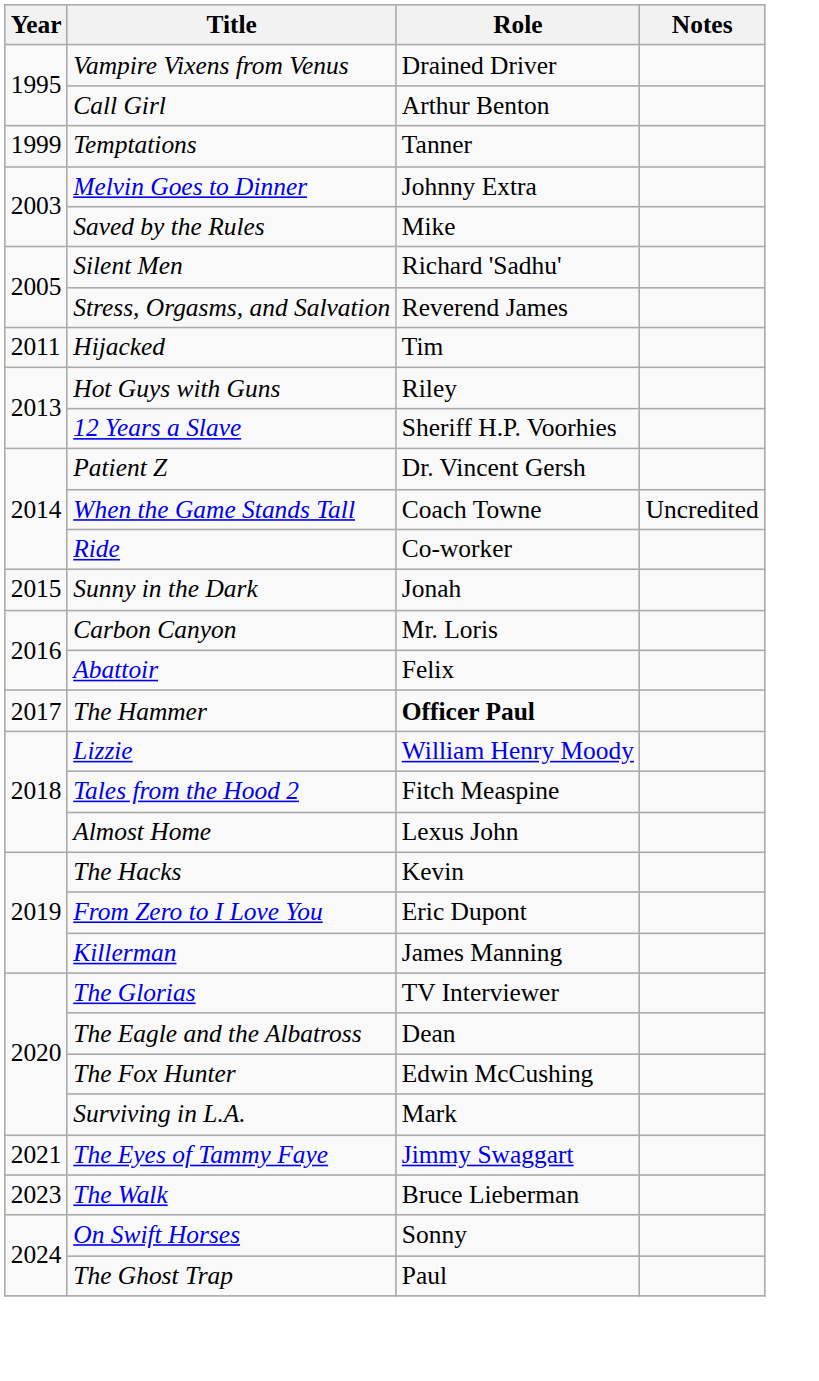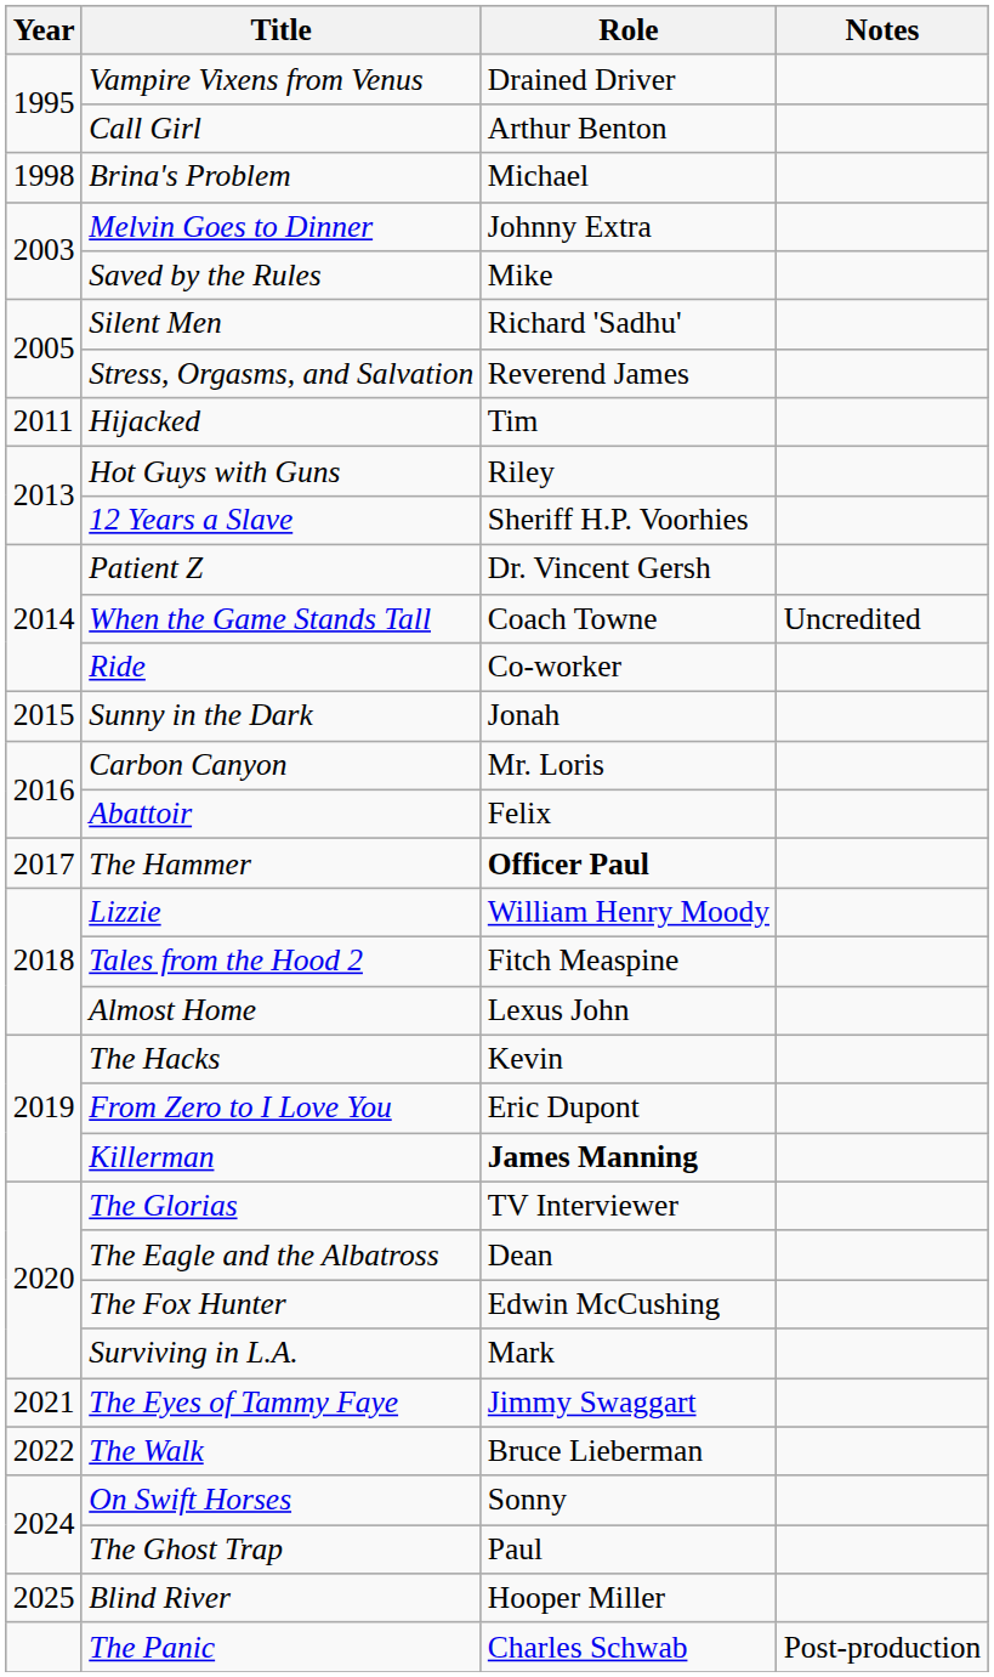+ row: 1998 | Brina's Problem | Michael
- row: 1999 | Temptations | Tanner
Killerman | Role: normal -> bold
The Walk | Year: 2023 -> 2022
+ row: 2025 | Blind River | Hooper Miller
+ row: The Panic | Charles Schwab | Post-production
